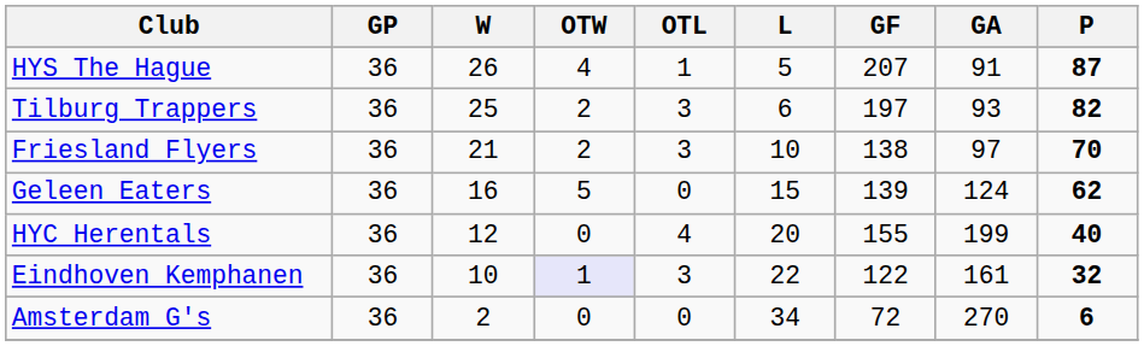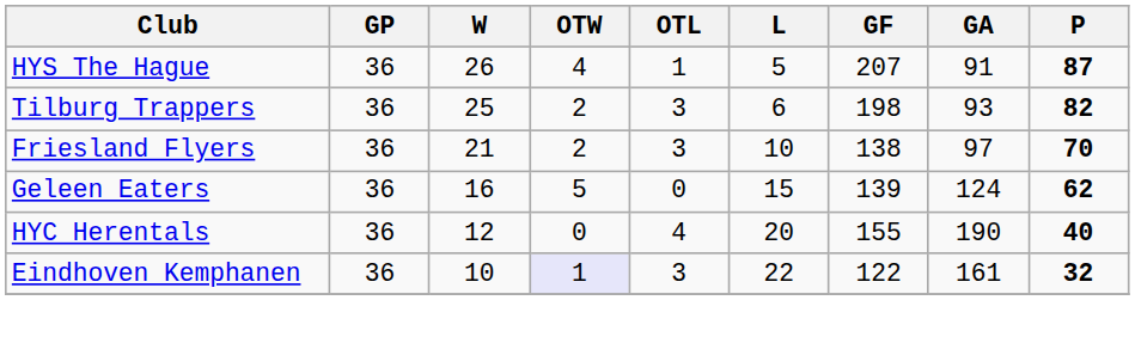Tilburg Trappers | GF: 197 -> 198
HYC Herentals | GA: 199 -> 190
- row: Amsterdam G's | 36 | 2 | 0 | 0 | 34 | 72 | 270 | 6
